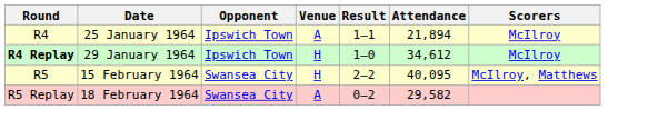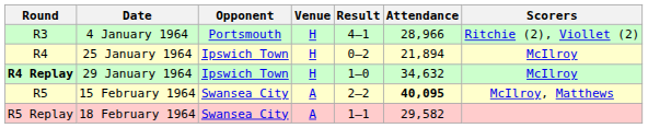+ row: R3 | 4 January 1964 | Portsmouth | H | 4–1 | 28,966 | Ritchie (2), Viollet (2)
25 January 1964 | Venue: A -> H
25 January 1964 | Result: 1–1 -> 0–2
29 January 1964 | Attendance: 34,612 -> 34,632
15 February 1964 | Venue: H -> A
15 February 1964 | Attendance: normal -> bold
18 February 1964 | Result: 0–2 -> 1–1
